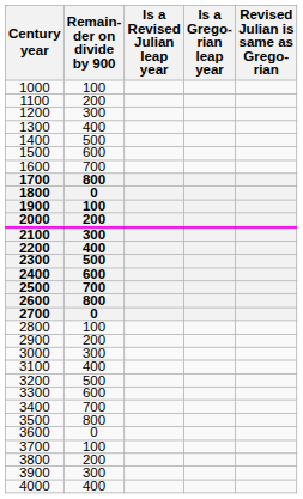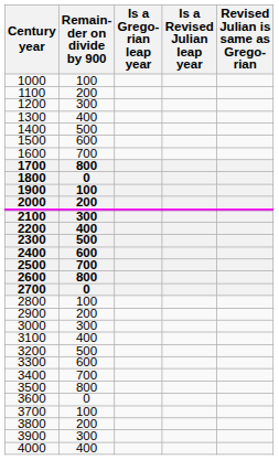columns swapped: Is a Revised Julian leap year <-> Is a Grego- rian leap year
